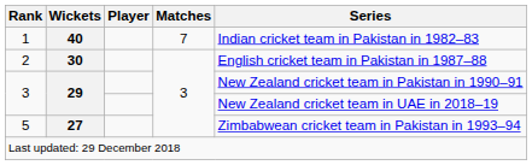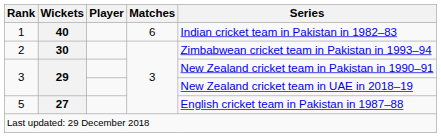1 | Matches: 7 -> 6
2 | Series: English cricket team in Pakistan in 1987–88 -> Zimbabwean cricket team in Pakistan in 1993–94
5 | Series: Zimbabwean cricket team in Pakistan in 1993–94 -> English cricket team in Pakistan in 1987–88
